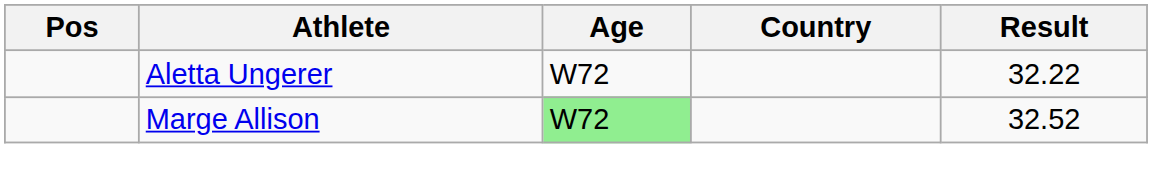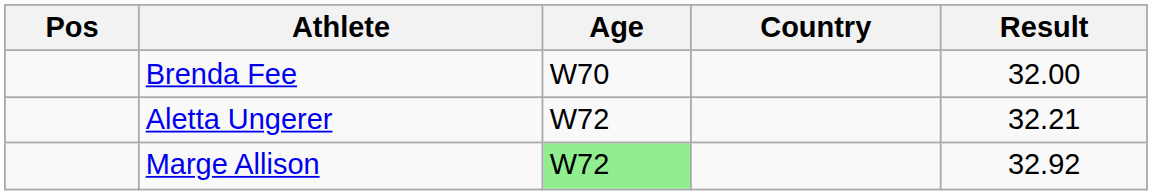+ row: Brenda Fee | W70 | 32.00
Aletta Ungerer | Result: 32.22 -> 32.21
Marge Allison | Result: 32.52 -> 32.92
